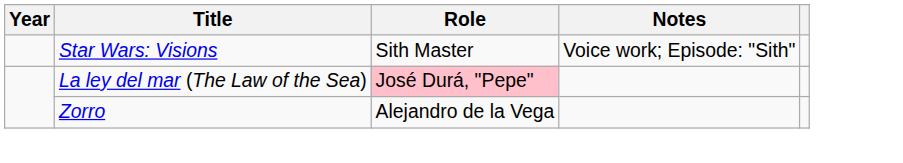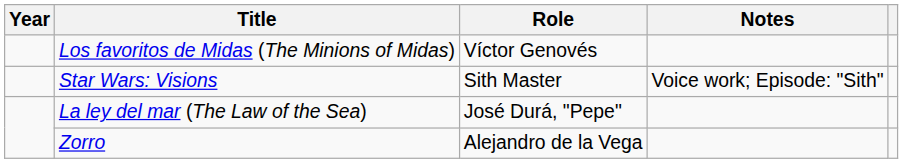+ row: Los favoritos de Midas (The Minions of Midas) | Víctor Genovés
La ley del mar (The Law of the Sea) | Role: pink background -> no background
